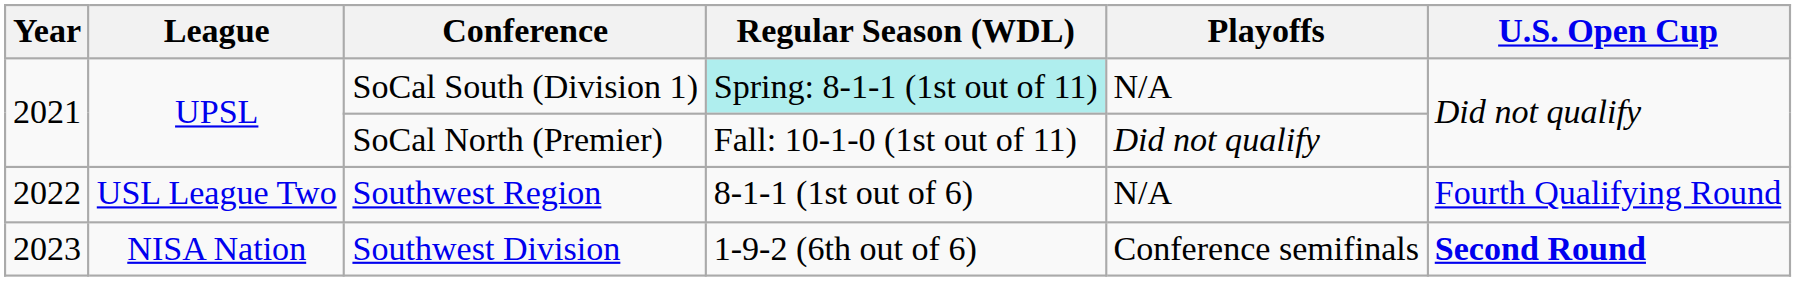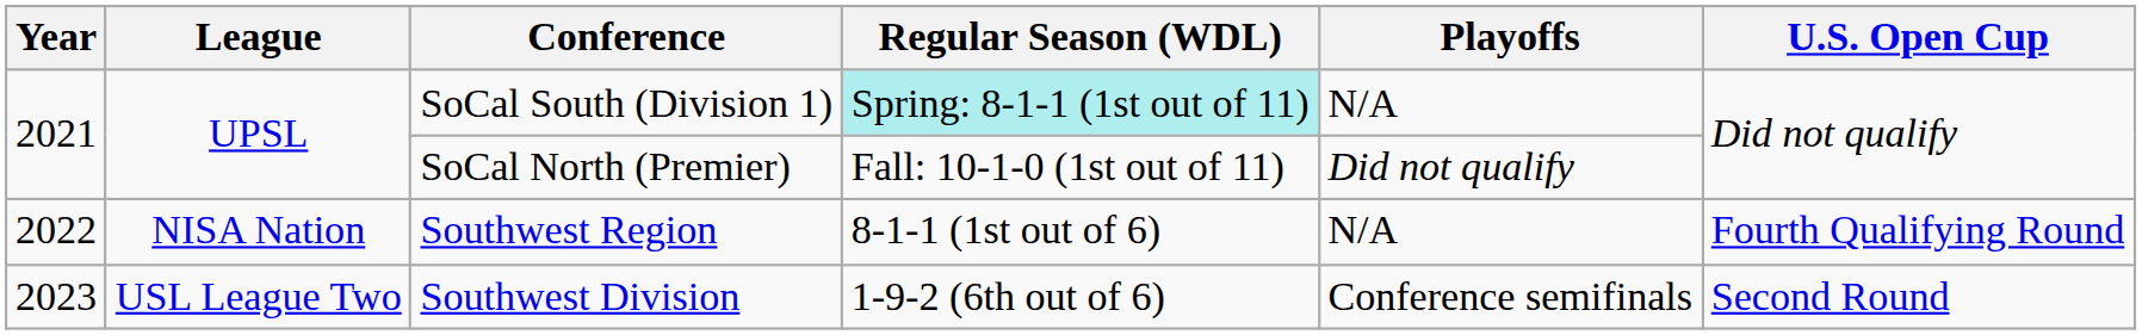Southwest Region | League: USL League Two -> NISA Nation
Southwest Division | League: NISA Nation -> USL League Two
Southwest Division | U.S. Open Cup: bold -> normal
